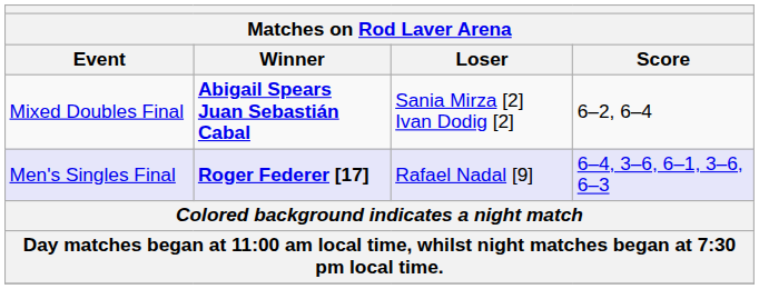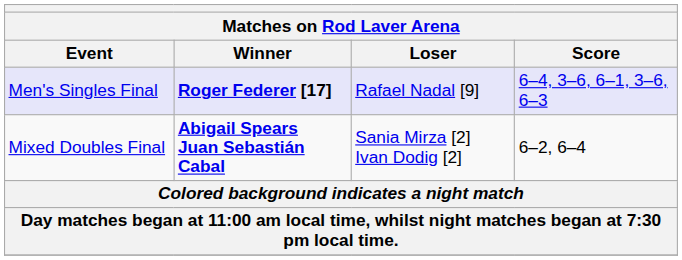rows swapped: Mixed Doubles Final <-> Men's Singles Final
